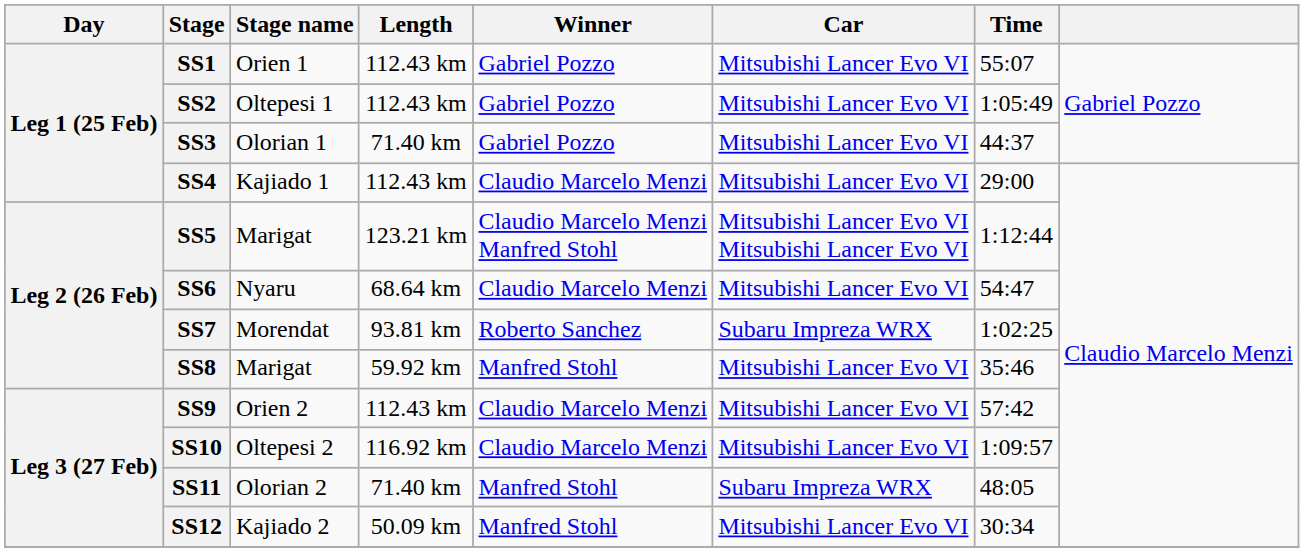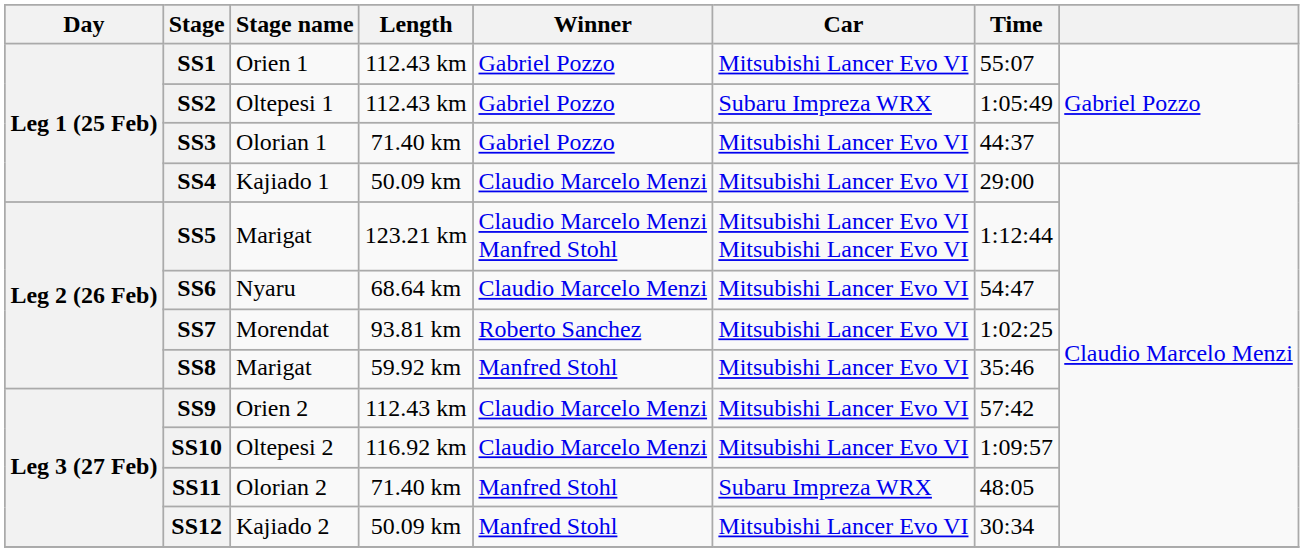SS2 | Car: Mitsubishi Lancer Evo VI -> Subaru Impreza WRX
SS4 | Length: 112.43 km -> 50.09 km
SS7 | Car: Subaru Impreza WRX -> Mitsubishi Lancer Evo VI
